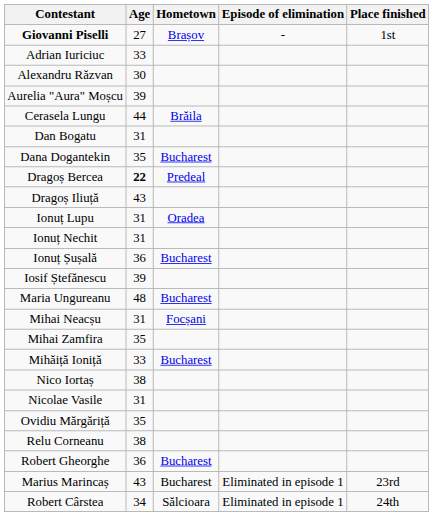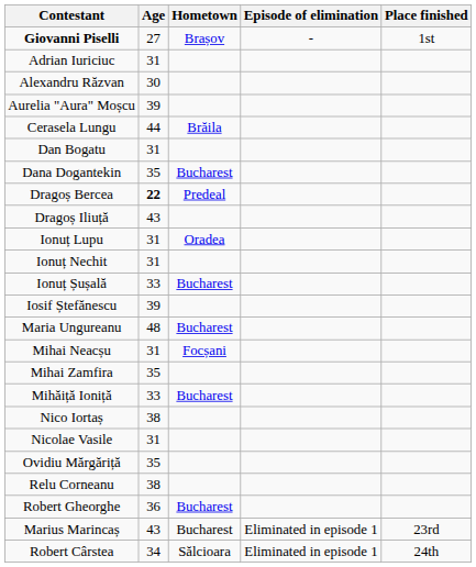Adrian Iuriciuc | Age: 33 -> 31
Ionuț Șușală | Age: 36 -> 33
